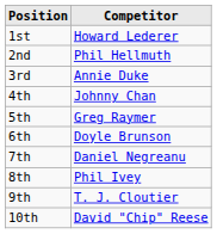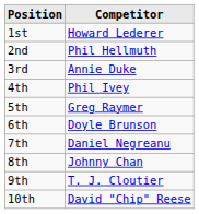4th | Competitor: Johnny Chan -> Phil Ivey
8th | Competitor: Phil Ivey -> Johnny Chan
